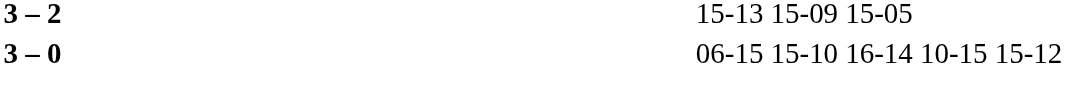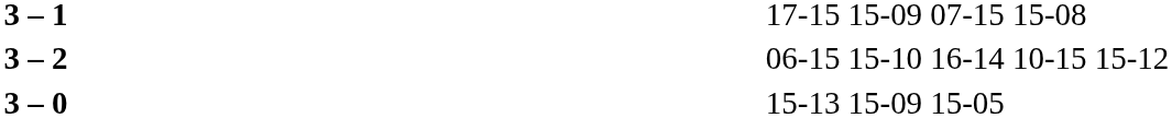+ row: 3 – 1 | 17-15 15-09 07-15 15-08
3 – 2 | column 4: 15-13 15-09 15-05 -> 06-15 15-10 16-14 10-15 15-12
3 – 0 | column 4: 06-15 15-10 16-14 10-15 15-12 -> 15-13 15-09 15-05
